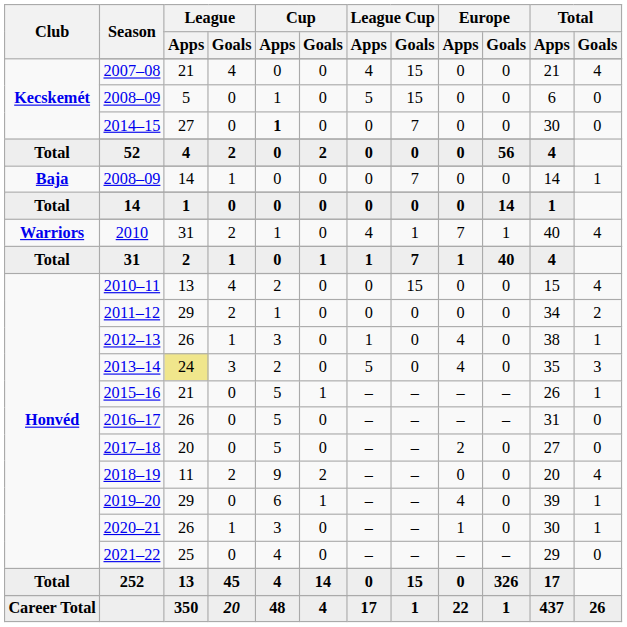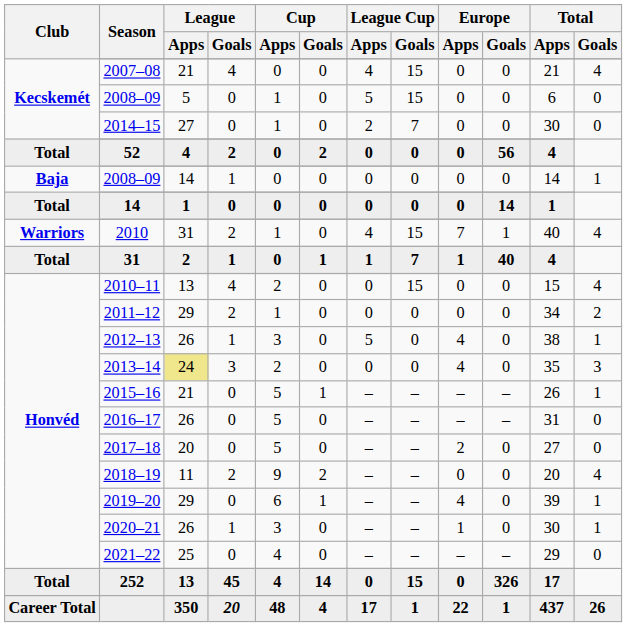2014–15 | Cup / Apps: bold -> normal
2014–15 | League Cup / Apps: 0 -> 2
Baja / 2008–09 | League Cup / Goals: 7 -> 0
2010 | League Cup / Goals: 1 -> 15
2012–13 | League Cup / Apps: 1 -> 5
2013–14 | League Cup / Apps: 5 -> 0
